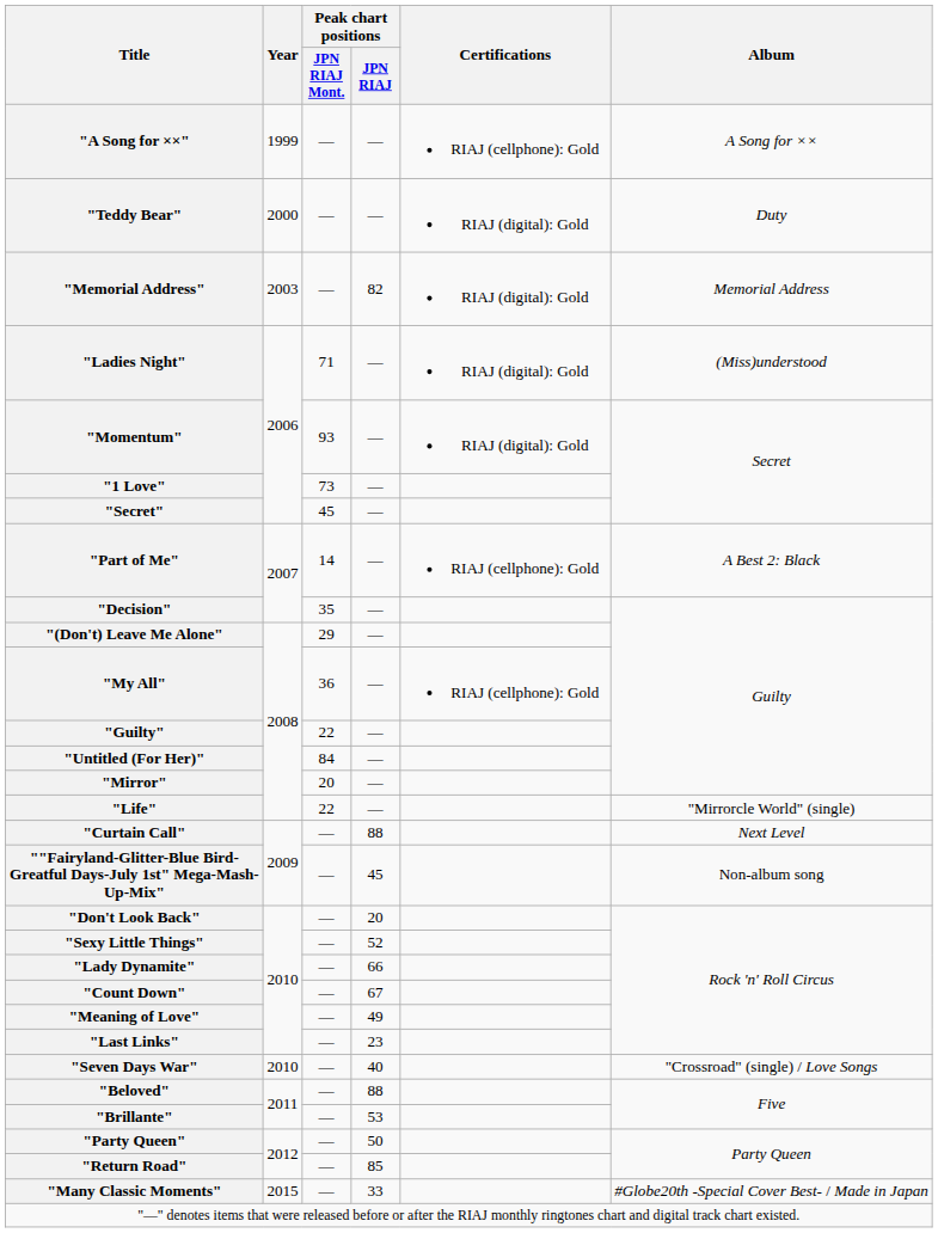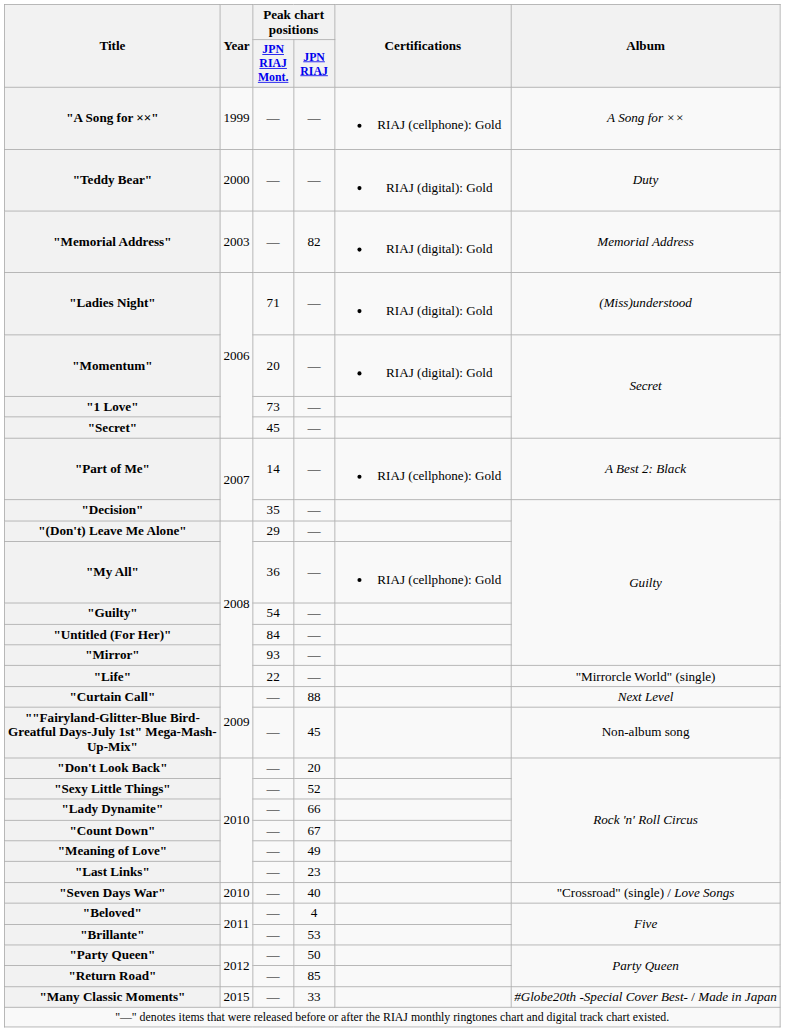"Momentum" | Peak chart positions / JPN RIAJ Mont.: 93 -> 20
"Guilty" | Peak chart positions / JPN RIAJ Mont.: 22 -> 54
"Mirror" | Peak chart positions / JPN RIAJ Mont.: 20 -> 93
"Beloved" | Peak chart positions / JPN RIAJ: 88 -> 4
